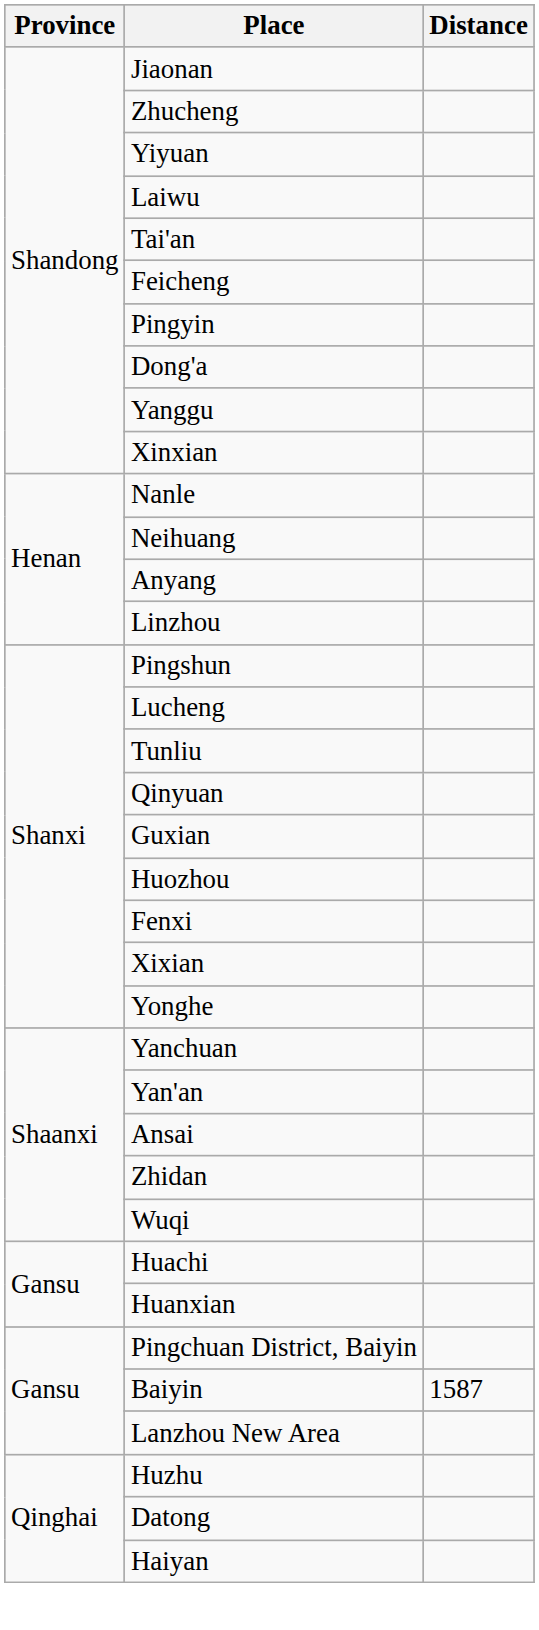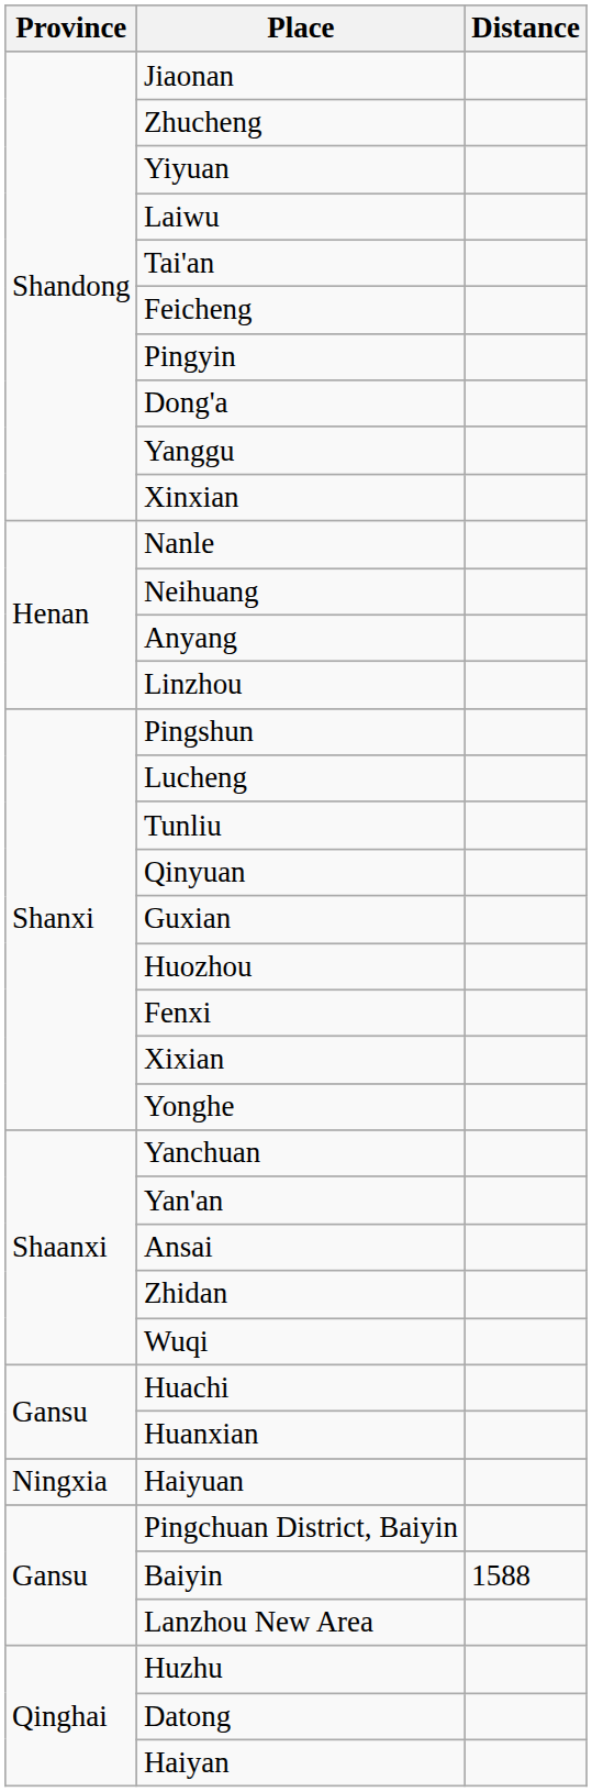+ row: Ningxia | Haiyuan
Baiyin | Distance: 1587 -> 1588
